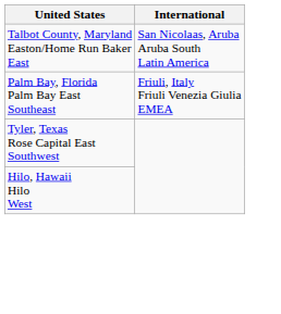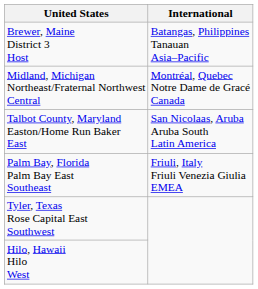+ row: Brewer, Maine District 3 Host | Batangas, Philippines Tanauan Asia–Pacific
+ row: Midland, Michigan Northeast/Fraternal Northwest Central | Montréal, Quebec Notre Dame de Gracé Canada
